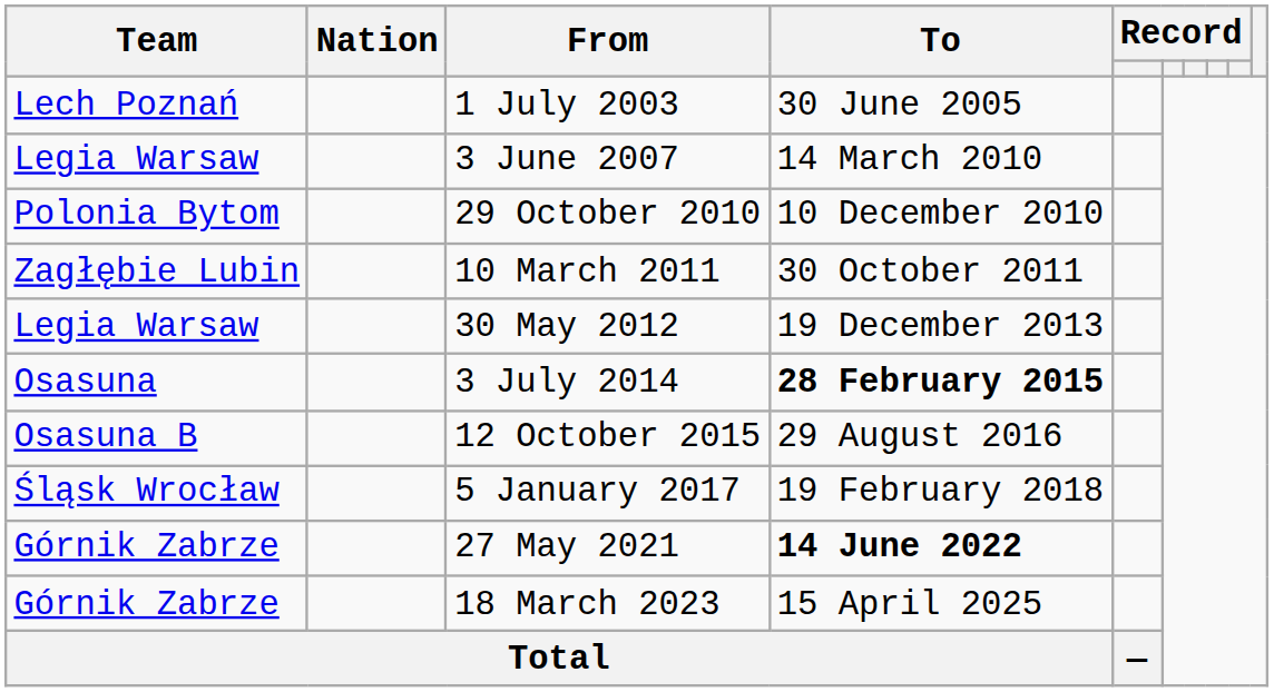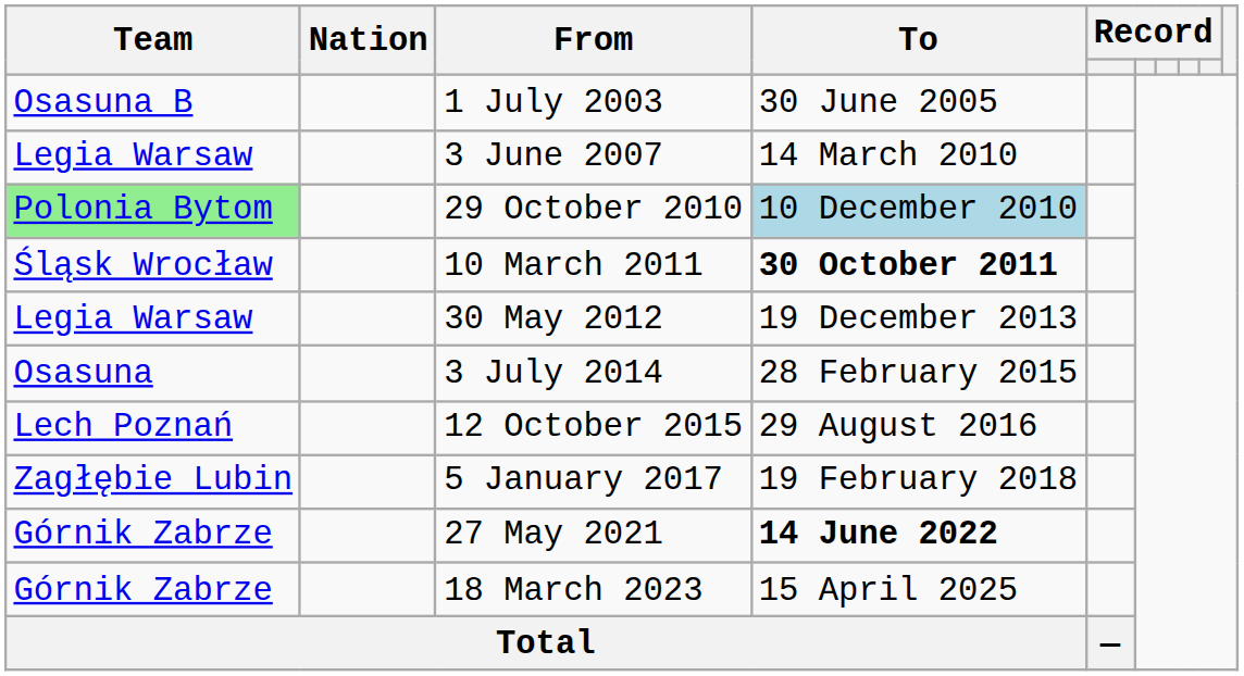1 July 2003 | Team: Lech Poznań -> Osasuna B
29 October 2010 | Team: no background -> lightgreen background
29 October 2010 | To: no background -> lightblue background
10 March 2011 | Team: Zagłębie Lubin -> Śląsk Wrocław
10 March 2011 | To: normal -> bold
3 July 2014 | To: bold -> normal
12 October 2015 | Team: Osasuna B -> Lech Poznań
5 January 2017 | Team: Śląsk Wrocław -> Zagłębie Lubin
